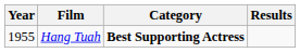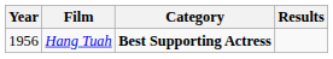Hang Tuah | Year: 1955 -> 1956
